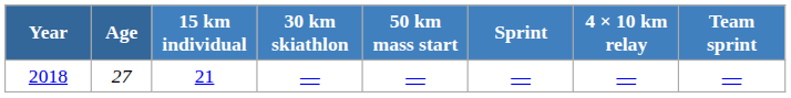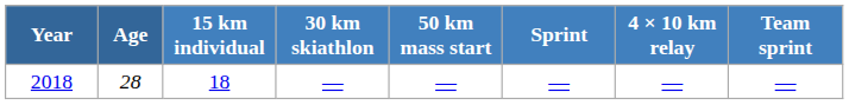2018 | Age: 27 -> 28
2018 | 15 km individual: 21 -> 18
